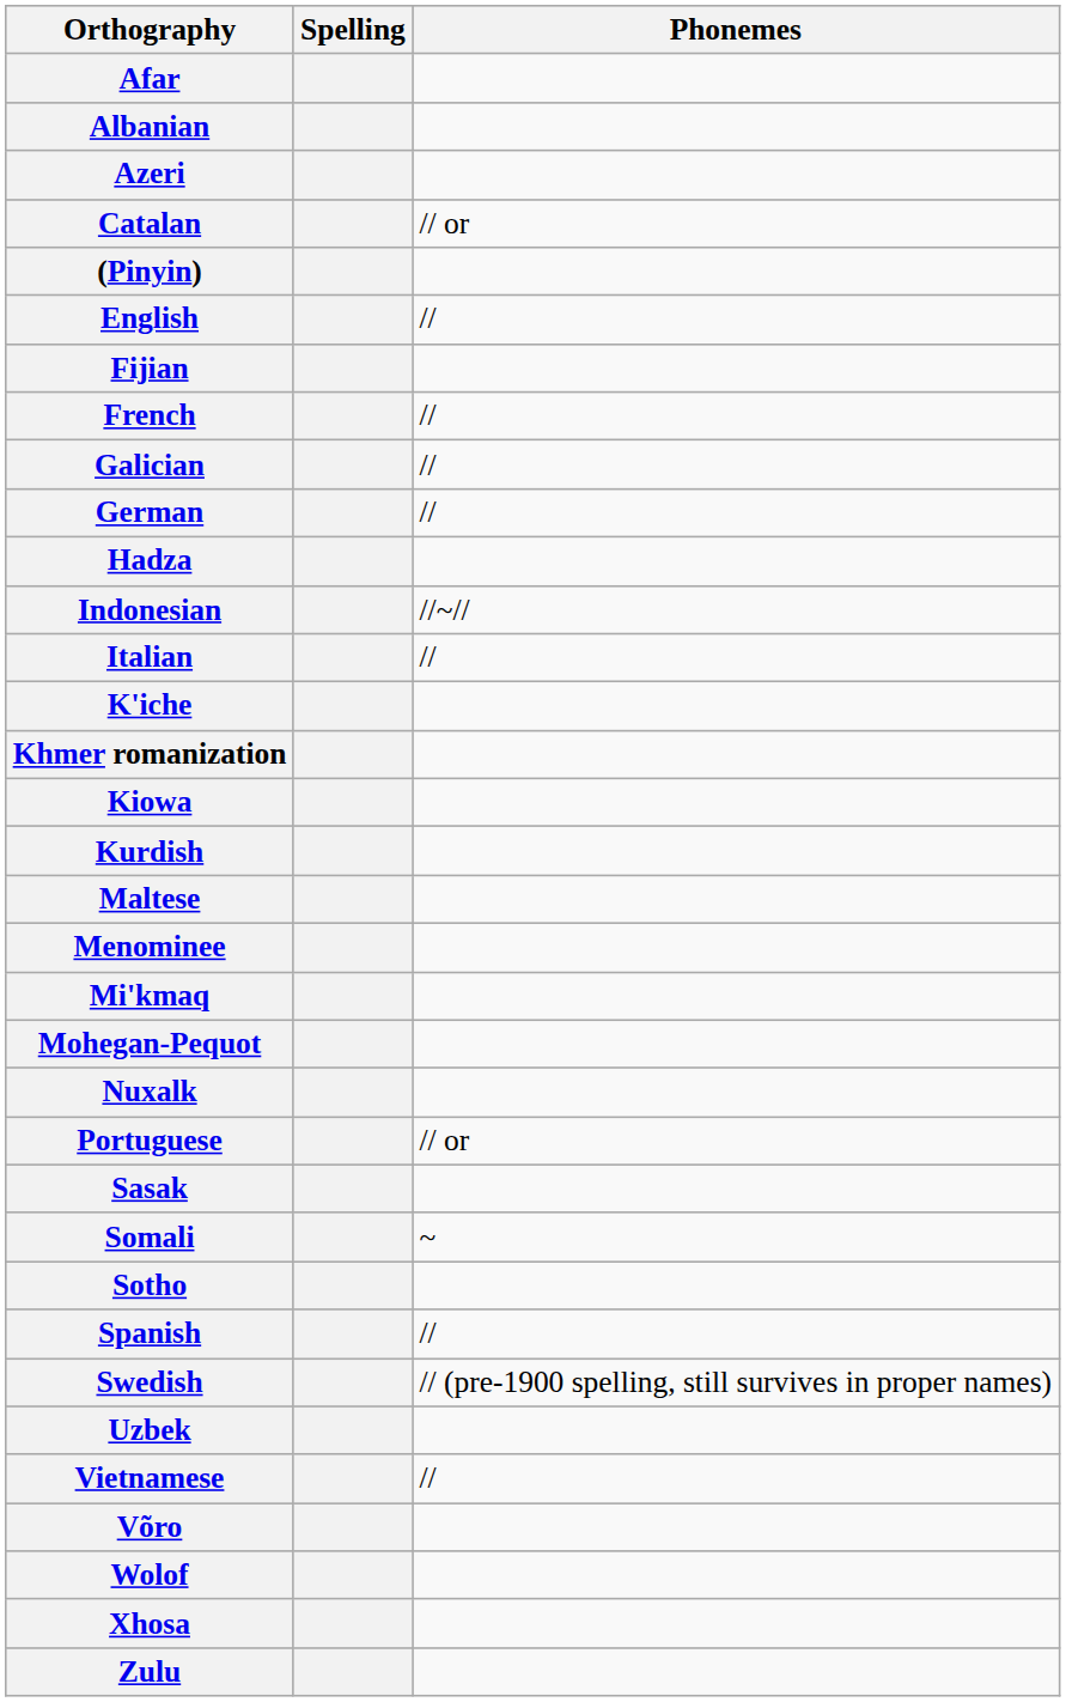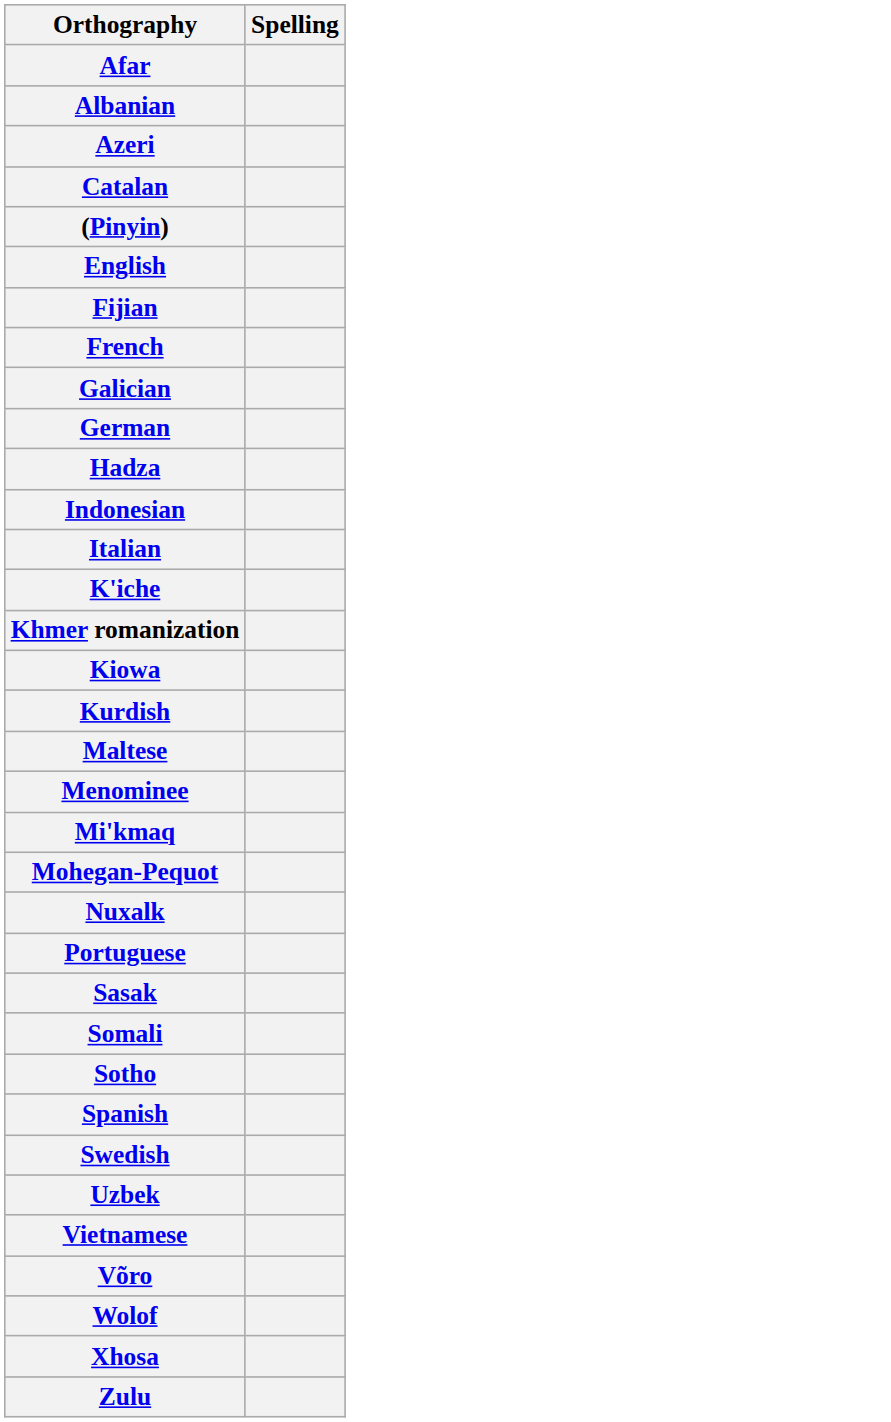- column: Phonemes | // or | // | // | // | // | //~// | // | // or | ~ | // | // (pre-1900 spelling, still survives in proper names) | //
